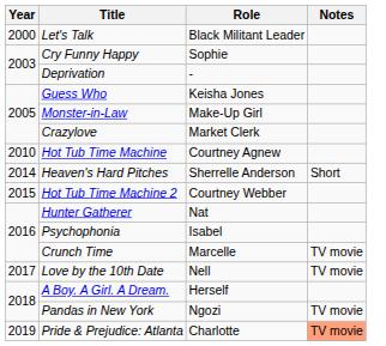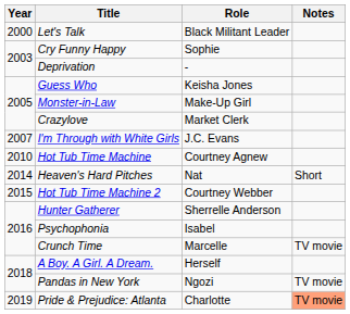+ row: 2007 | I'm Through with White Girls | J.C. Evans
Heaven's Hard Pitches | Role: Sherrelle Anderson -> Nat
Hunter Gatherer | Role: Nat -> Sherrelle Anderson
- row: 2017 | Love by the 10th Date | Nell | TV movie
